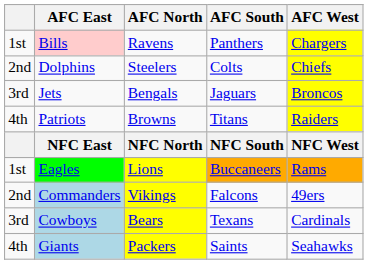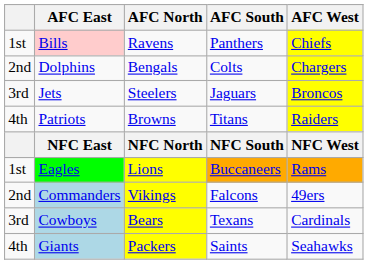Bills | AFC West: Chargers -> Chiefs
Dolphins | AFC North: Steelers -> Bengals
Dolphins | AFC West: Chiefs -> Chargers
Jets | AFC North: Bengals -> Steelers
